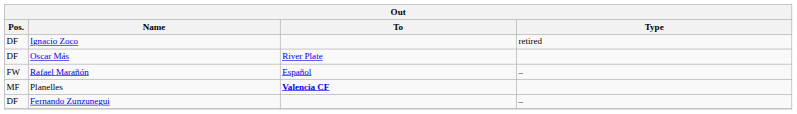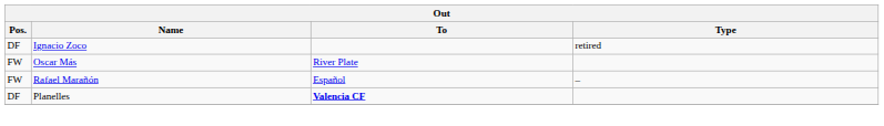Oscar Más | Pos.: DF -> FW
Planelles | Pos.: MF -> DF
- row: DF | Fernando Zunzunegui | –
